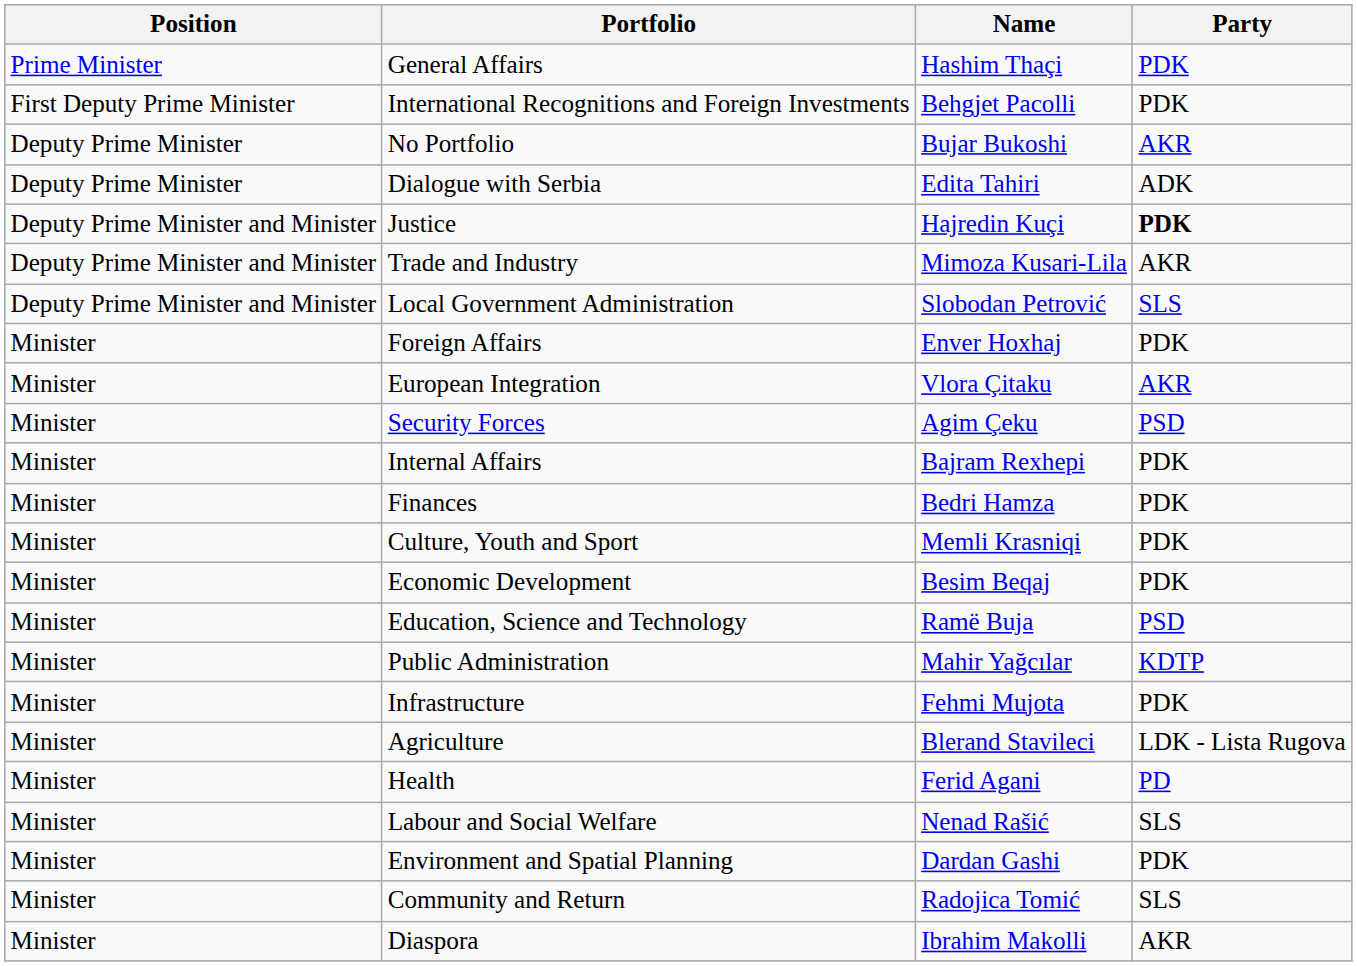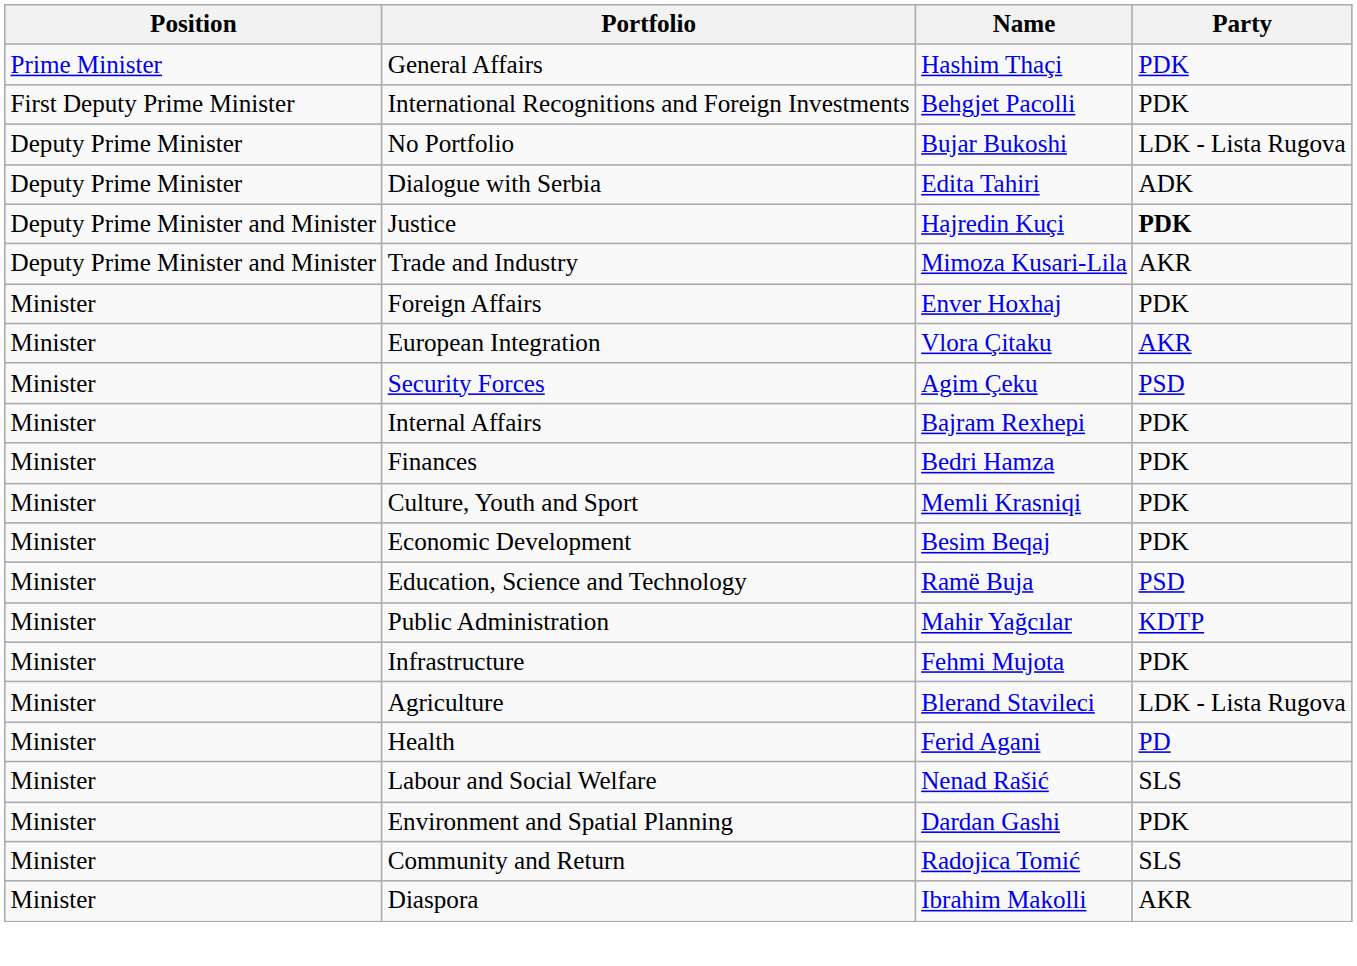No Portfolio | Party: AKR -> LDK - Lista Rugova
- row: Deputy Prime Minister and Minister | Local Government Administration | Slobodan Petrović | SLS
